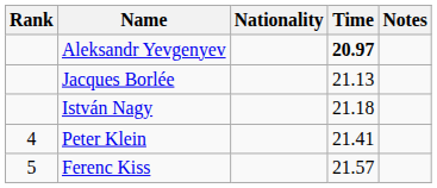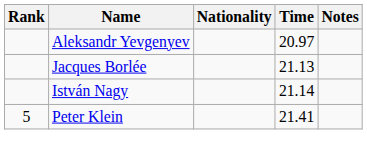Aleksandr Yevgenyev | Time: bold -> normal
István Nagy | Time: 21.18 -> 21.14
Peter Klein | Rank: 4 -> 5
- row: 5 | Ferenc Kiss | 21.57
